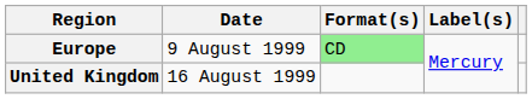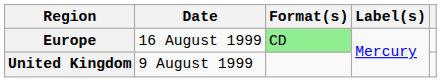Europe | Date: 9 August 1999 -> 16 August 1999
United Kingdom | Date: 16 August 1999 -> 9 August 1999
